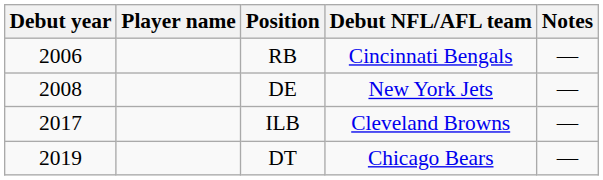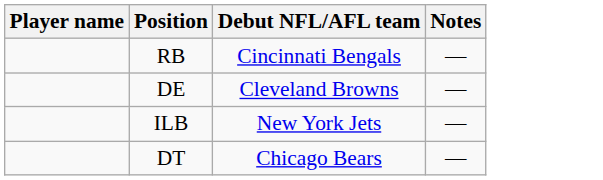- column: Debut year | 2006 | 2008 | 2017 | 2019
DE | Debut NFL/AFL team: New York Jets -> Cleveland Browns
ILB | Debut NFL/AFL team: Cleveland Browns -> New York Jets
